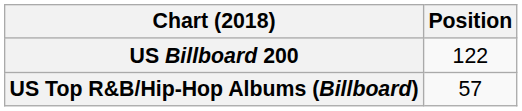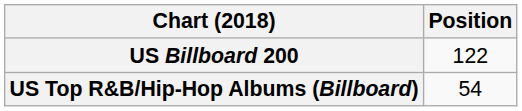US Top R&B/Hip-Hop Albums (Billboard) | Position: 57 -> 54
